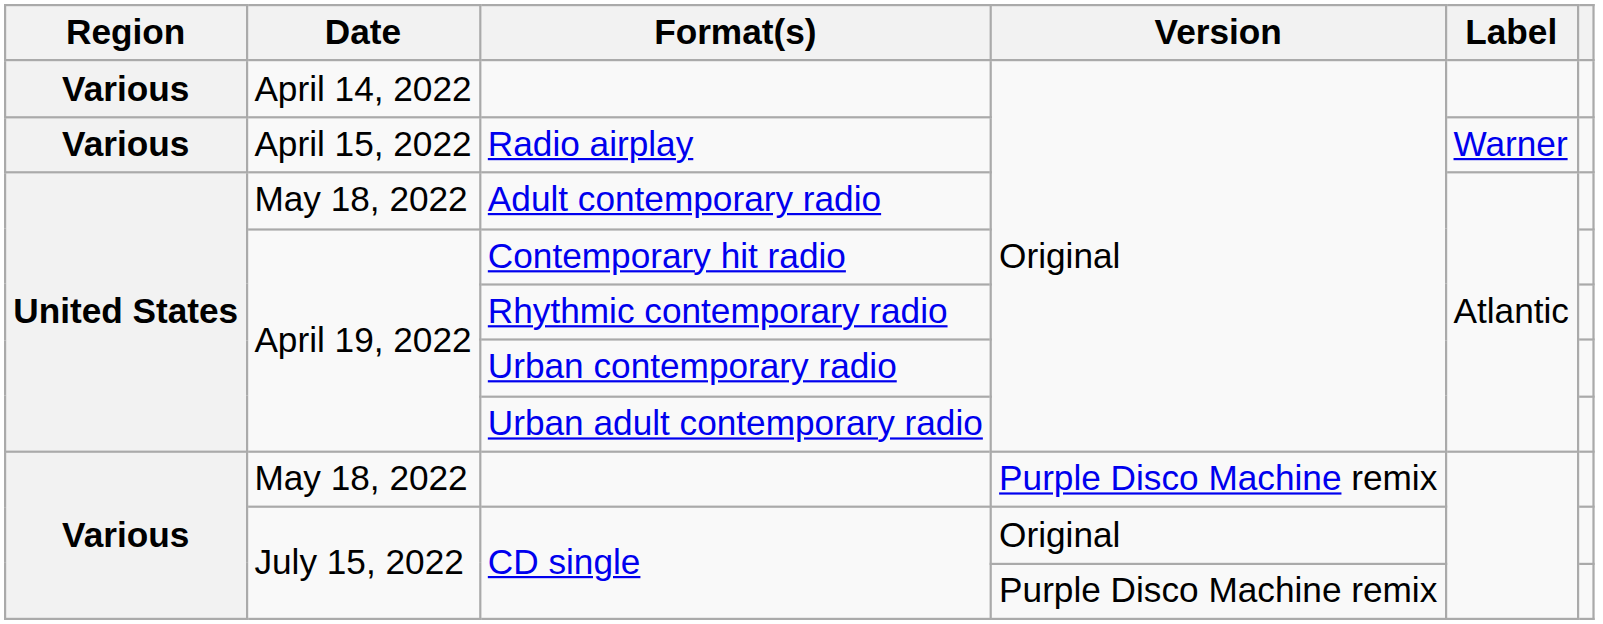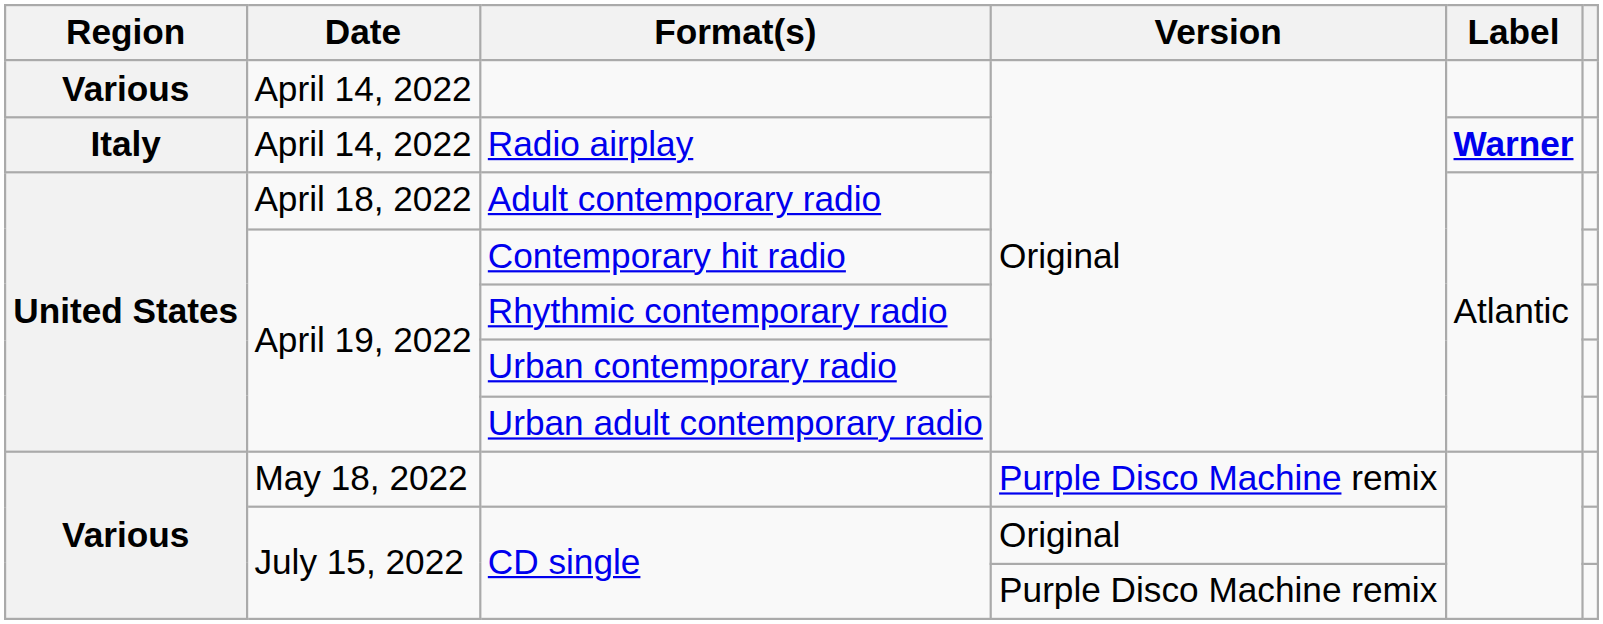Radio airplay | Region: Various -> Italy
Radio airplay | Date: April 15, 2022 -> April 14, 2022
Radio airplay | Label: normal -> bold
Adult contemporary radio | Date: May 18, 2022 -> April 18, 2022
